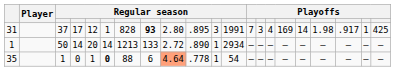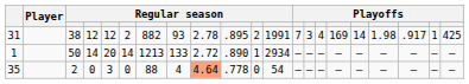31 | column 3: 37 -> 38
31 | column 4: 17 -> 12
31 | column 6: 1 -> 2
31 | column 7: 828 -> 882
31 | column 8: bold -> normal
31 | column 9: 2.80 -> 2.78
31 | column 11: 3 -> 2
35 | column 3: 1 -> 2
35 | column 5: 1 -> 3
35 | column 6: bold -> normal
35 | column 8: 6 -> 4
35 | column 11: 1 -> 0
